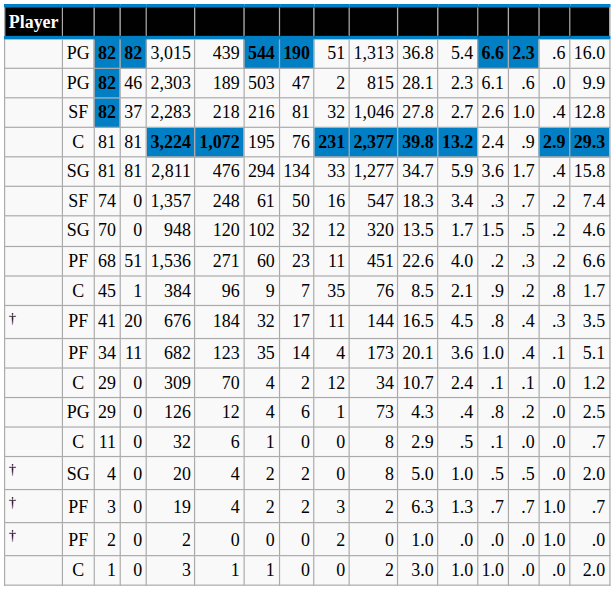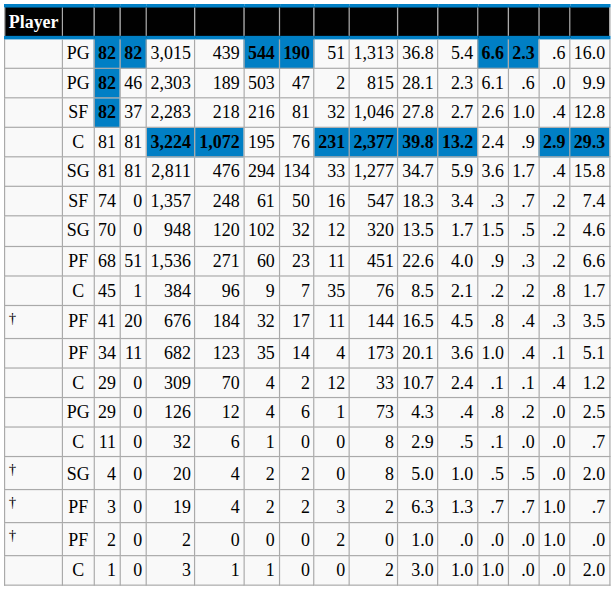68 | column 13: .2 -> .9
45 | column 13: .9 -> .2
C / 29 | column 10: 34 -> 33
C / 29 | column 15: .0 -> .4
